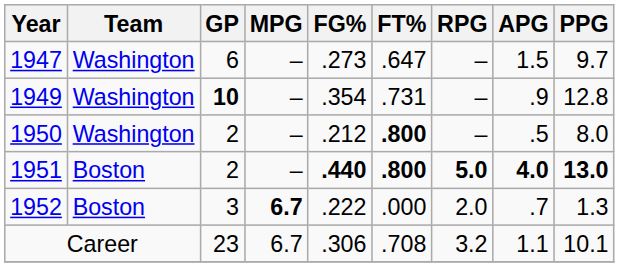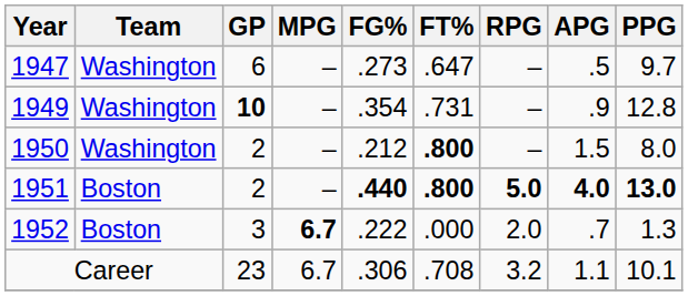1947 | APG: 1.5 -> .5
1950 | APG: .5 -> 1.5
